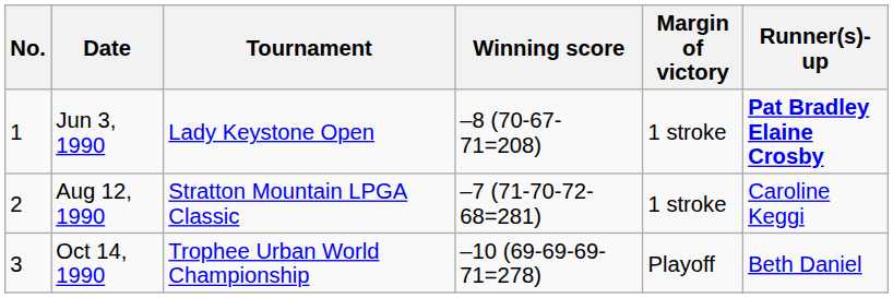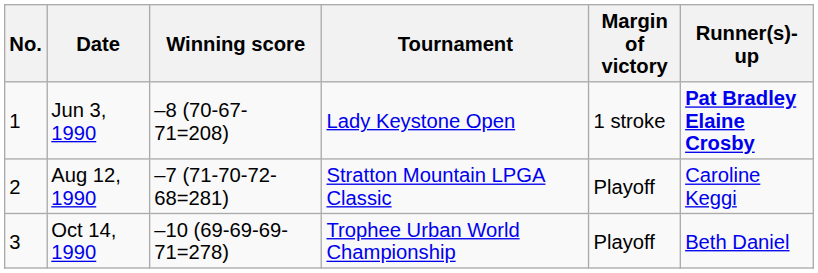columns swapped: Tournament <-> Winning score
Aug 12, 1990 | Margin of victory: 1 stroke -> Playoff
